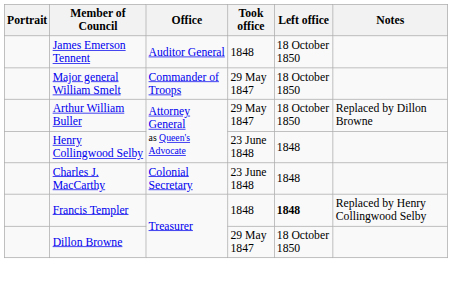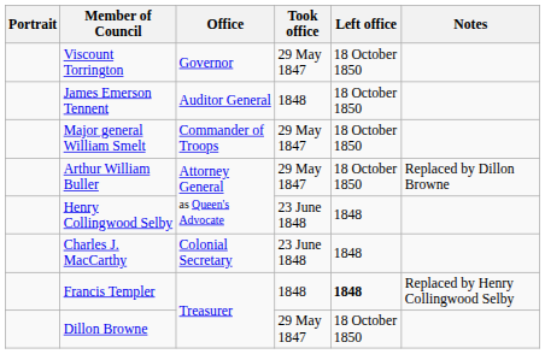+ row: Viscount Torrington | Governor | 29 May 1847 | 18 October 1850
